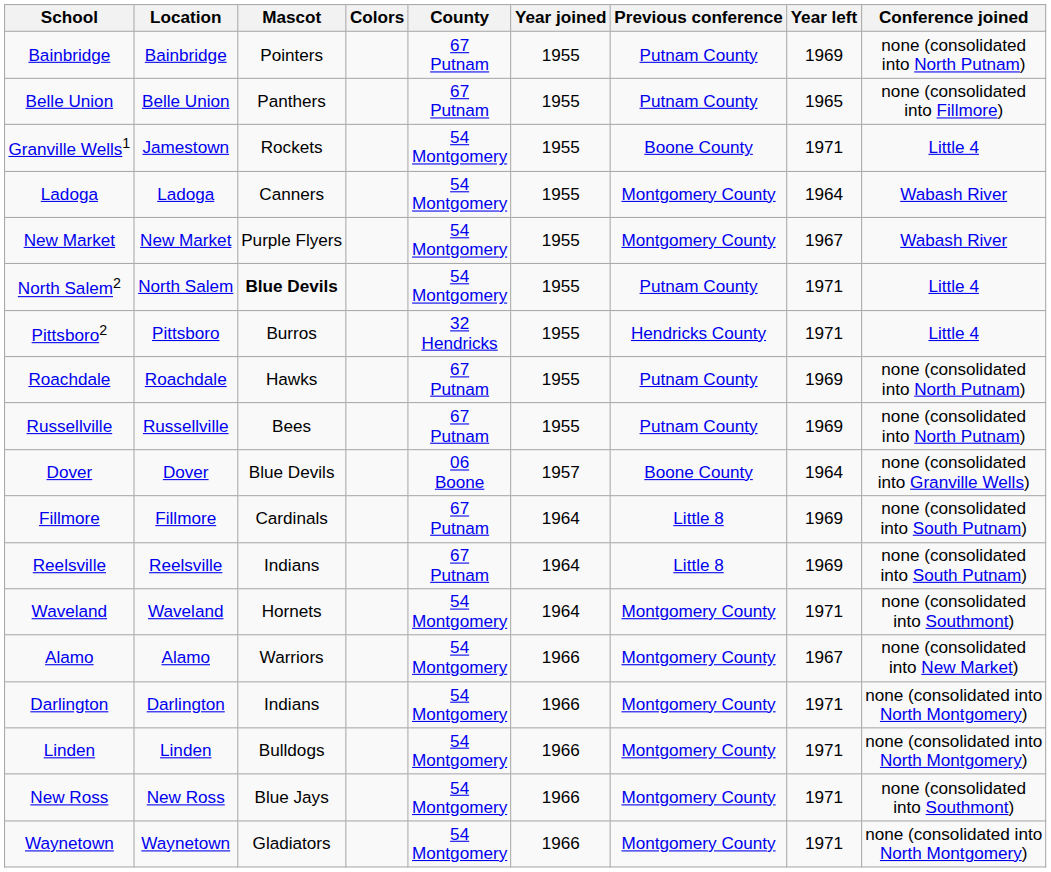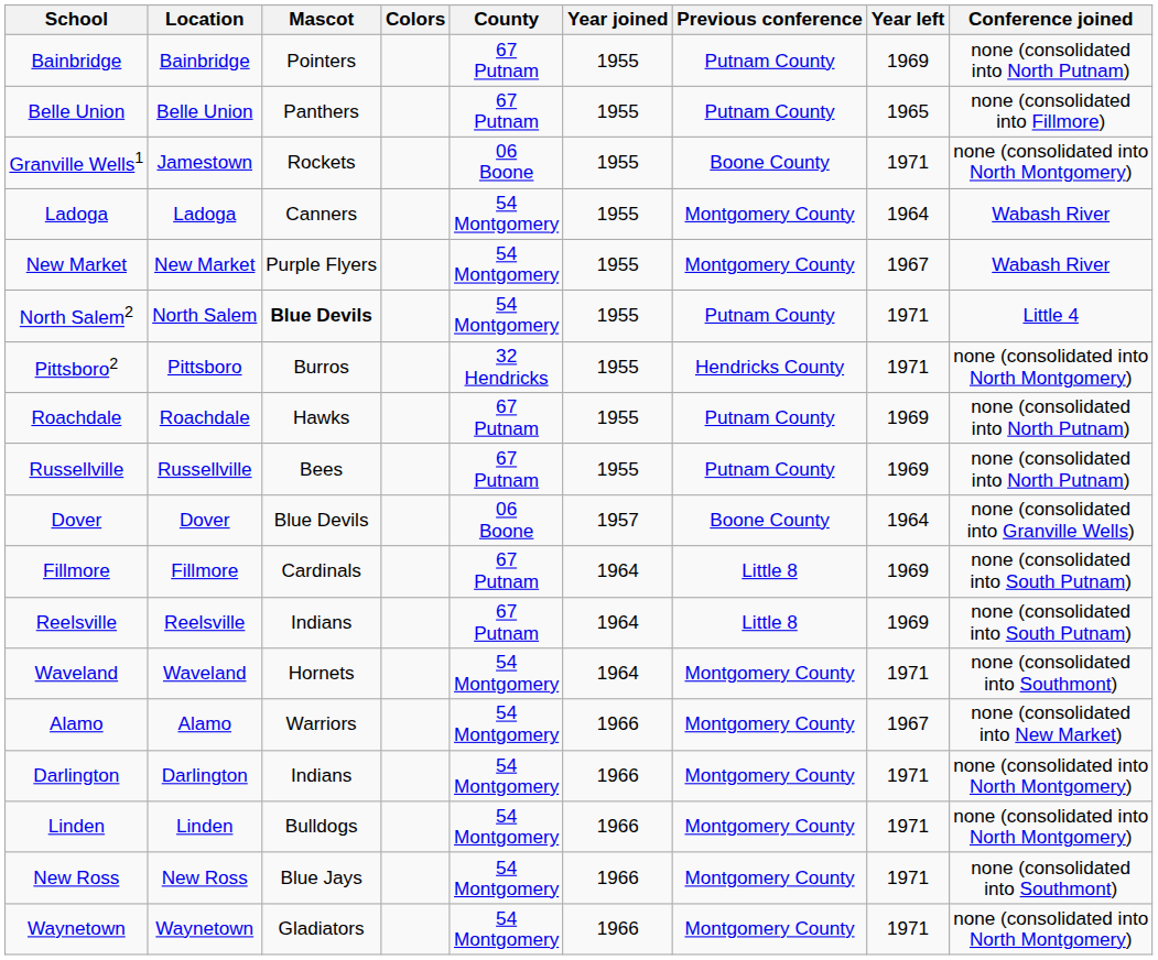Granville Wells1 | County: 54 Montgomery -> 06 Boone
Granville Wells1 | Conference joined: Little 4 -> none (consolidated into North Montgomery)
Pittsboro2 | Conference joined: Little 4 -> none (consolidated into North Montgomery)
